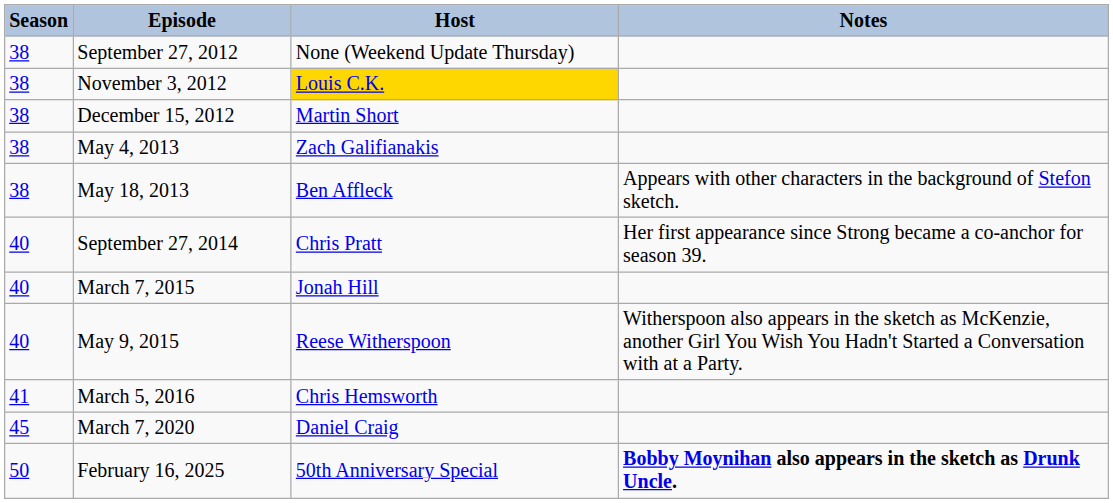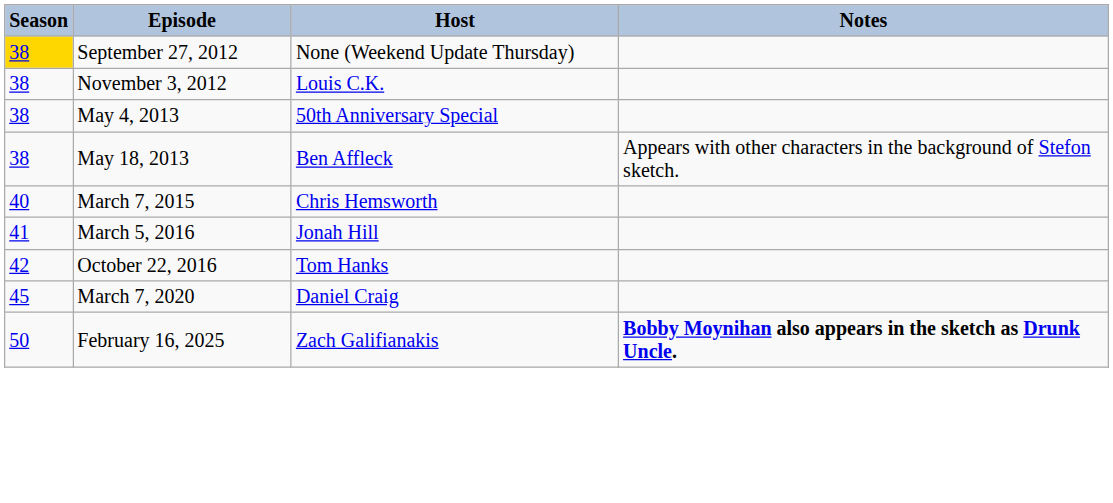September 27, 2012 | Season: no background -> gold background
November 3, 2012 | Host: gold background -> no background
- row: 38 | December 15, 2012 | Martin Short
May 4, 2013 | Host: Zach Galifianakis -> 50th Anniversary Special
- row: 40 | September 27, 2014 | Chris Pratt | Her first appearance since Strong became a co-anchor for season 39.
March 7, 2015 | Host: Jonah Hill -> Chris Hemsworth
- row: 40 | May 9, 2015 | Reese Witherspoon | Witherspoon also appears in the sketch as McKenzie, another Girl You Wish You Hadn't Started a Conversation with at a Party.
March 5, 2016 | Host: Chris Hemsworth -> Jonah Hill
+ row: 42 | October 22, 2016 | Tom Hanks
February 16, 2025 | Host: 50th Anniversary Special -> Zach Galifianakis
